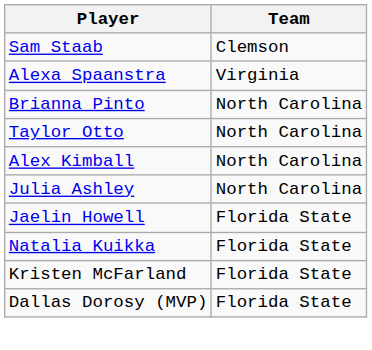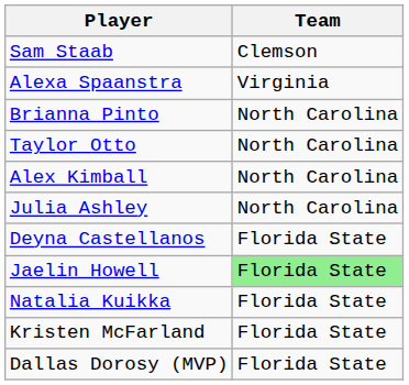+ row: Deyna Castellanos | Florida State
Jaelin Howell | Team: no background -> lightgreen background
